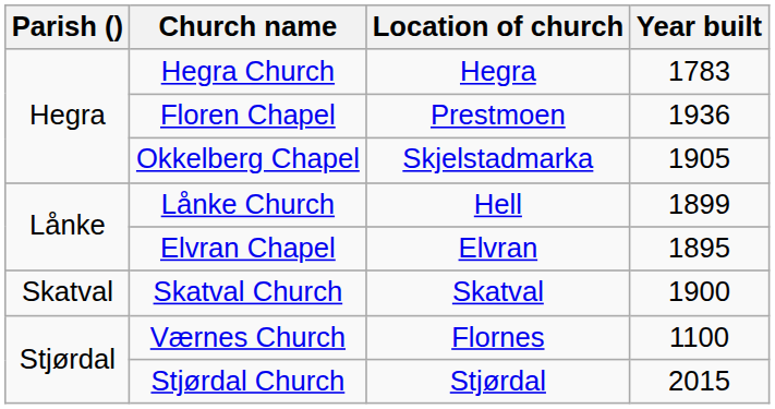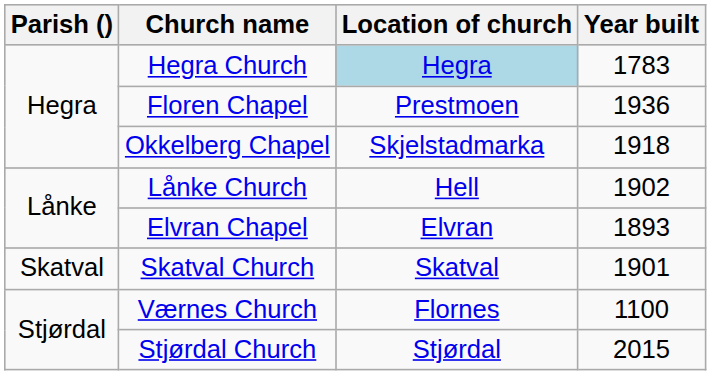Hegra Church | Location of church: no background -> lightblue background
Okkelberg Chapel | Year built: 1905 -> 1918
Lånke Church | Year built: 1899 -> 1902
Elvran Chapel | Year built: 1895 -> 1893
Skatval Church | Year built: 1900 -> 1901
